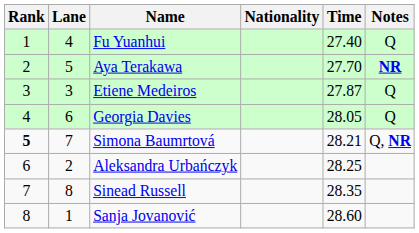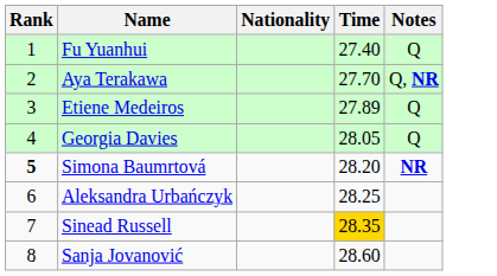- column: Lane | 4 | 5 | 3 | 6 | 7 | 2 | 8 | 1
Aya Terakawa | Notes: NR -> Q, NR
Etiene Medeiros | Time: 27.87 -> 27.89
Simona Baumrtová | Time: 28.21 -> 28.20
Simona Baumrtová | Notes: Q, NR -> NR
Sinead Russell | Time: no background -> gold background
